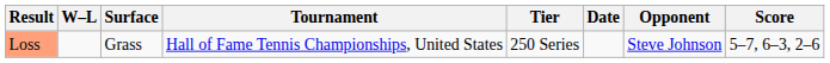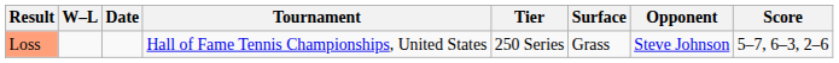columns swapped: Date <-> Surface
